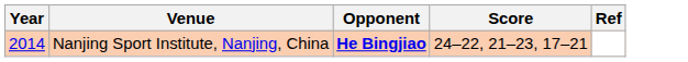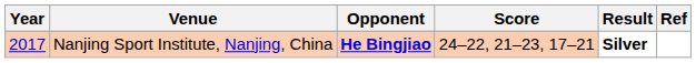+ column: Result | Silver
Nanjing Sport Institute, Nanjing, China | Year: 2014 -> 2017
